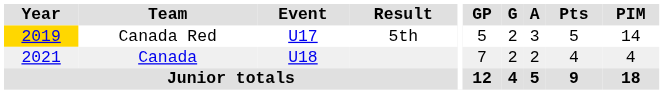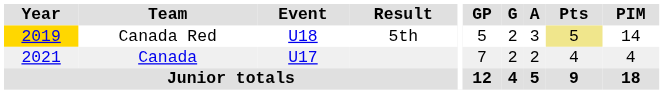Canada Red | Event: U17 -> U18
Canada Red | Pts: no background -> khaki background
Canada | Event: U18 -> U17
